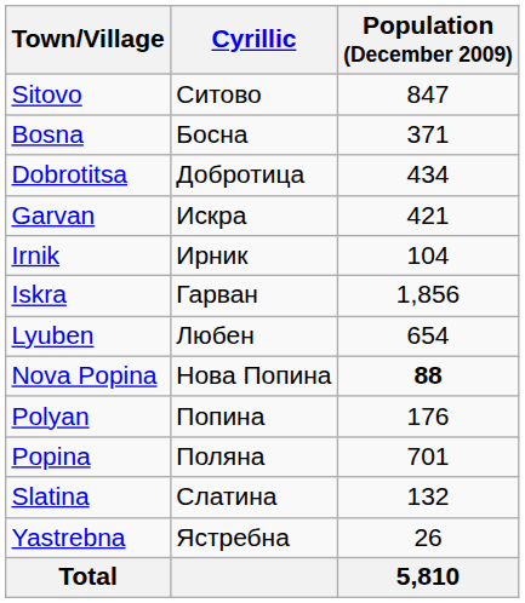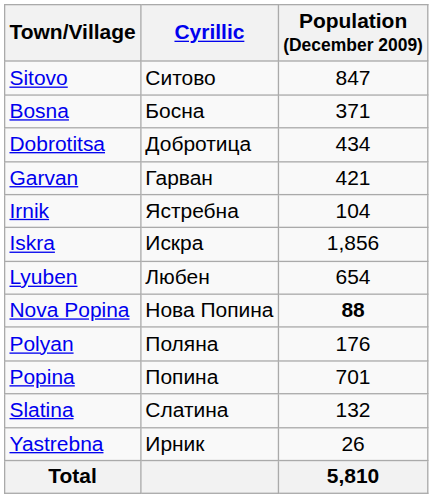Garvan | Cyrillic: Искра -> Гарван
Irnik | Cyrillic: Ирник -> Ястребна
Iskra | Cyrillic: Гарван -> Искра
Polyan | Cyrillic: Попина -> Поляна
Popina | Cyrillic: Поляна -> Попина
Yastrebna | Cyrillic: Ястребна -> Ирник
